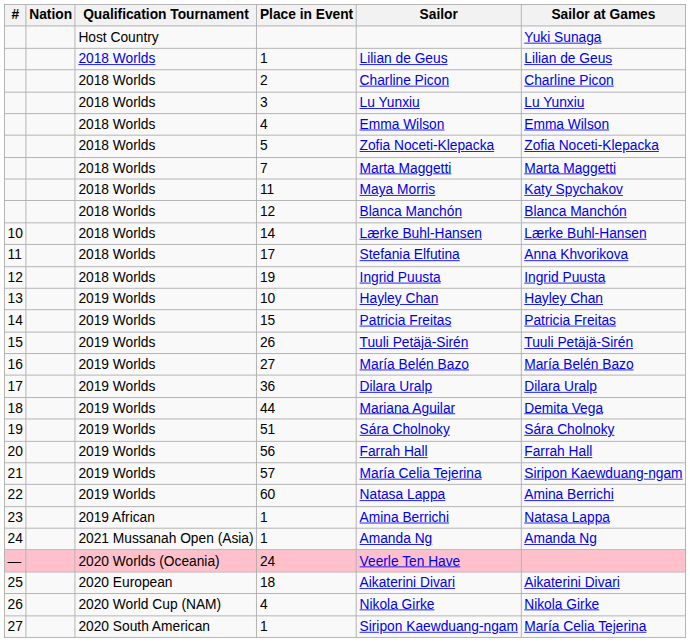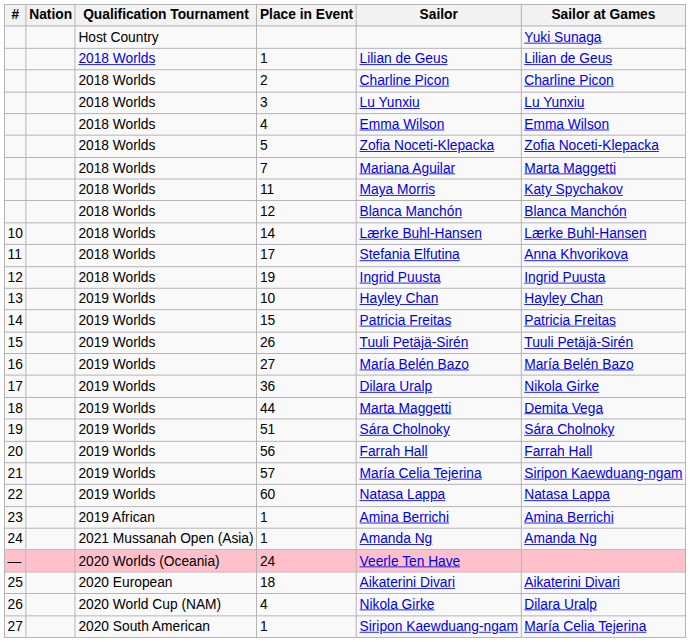7 | Sailor: Marta Maggetti -> Mariana Aguilar
36 | Sailor at Games: Dilara Uralp -> Nikola Girke
44 | Sailor: Mariana Aguilar -> Marta Maggetti
60 | Sailor at Games: Amina Berrichi -> Natasa Lappa
23 / 1 | Sailor at Games: Natasa Lappa -> Amina Berrichi
26 / 4 | Sailor at Games: Nikola Girke -> Dilara Uralp
